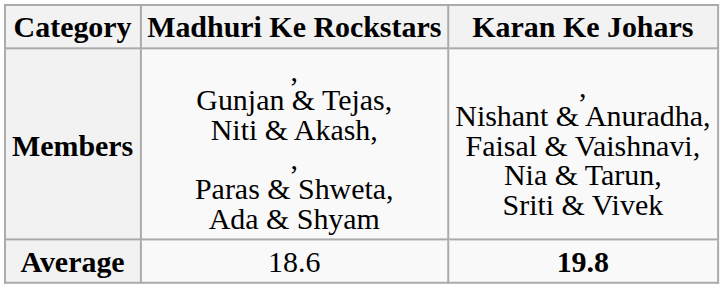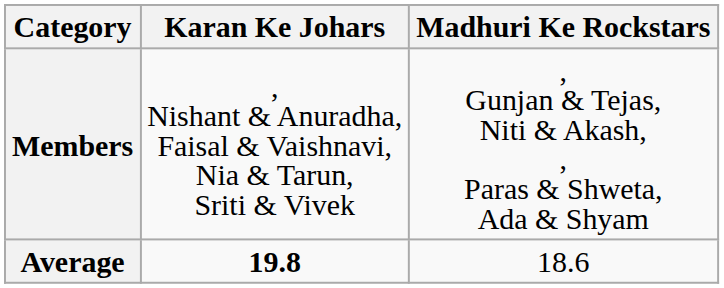columns swapped: Madhuri Ke Rockstars <-> Karan Ke Johars
